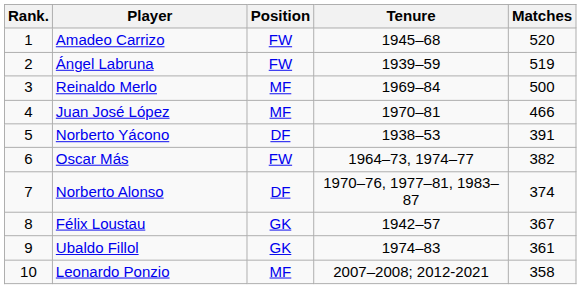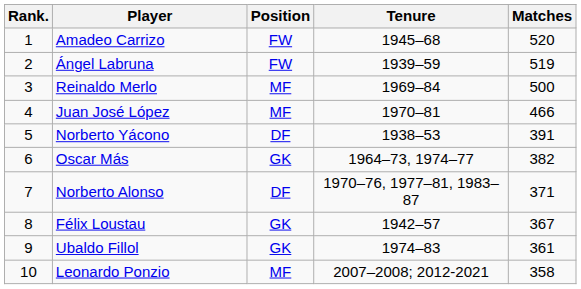Oscar Más | Position: FW -> GK
Norberto Alonso | Matches: 374 -> 371
